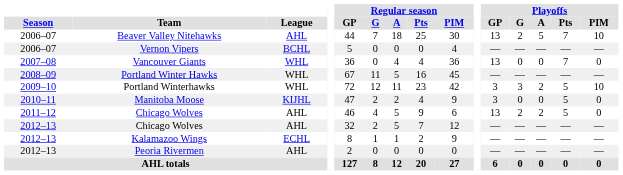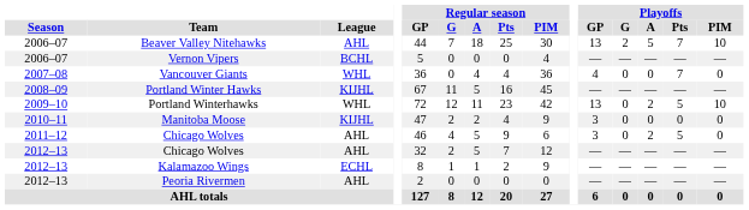Vancouver Giants | Playoffs / GP: 13 -> 4
Portland Winter Hawks | League: WHL -> KIJHL
Portland Winterhawks | Playoffs / GP: 3 -> 13
Portland Winterhawks | Playoffs / G: 3 -> 0
Manitoba Moose | Playoffs / Pts: 5 -> 0
2011–12 / Chicago Wolves | Playoffs / GP: 13 -> 3
2011–12 / Chicago Wolves | Playoffs / G: 2 -> 0
